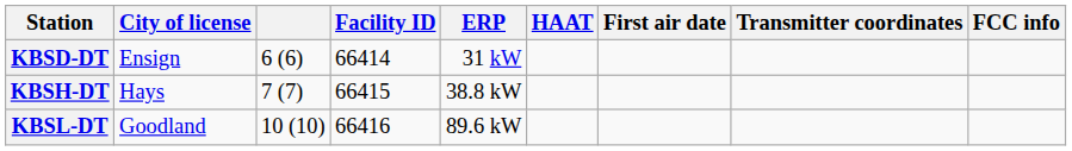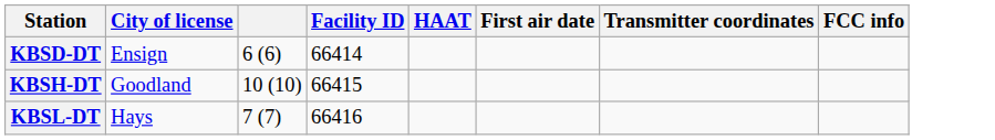- column: ERP | 31 kW | 38.8 kW | 89.6 kW
KBSH-DT | City of license: Hays -> Goodland
KBSH-DT | column 3: 7 (7) -> 10 (10)
KBSL-DT | City of license: Goodland -> Hays
KBSL-DT | column 3: 10 (10) -> 7 (7)
